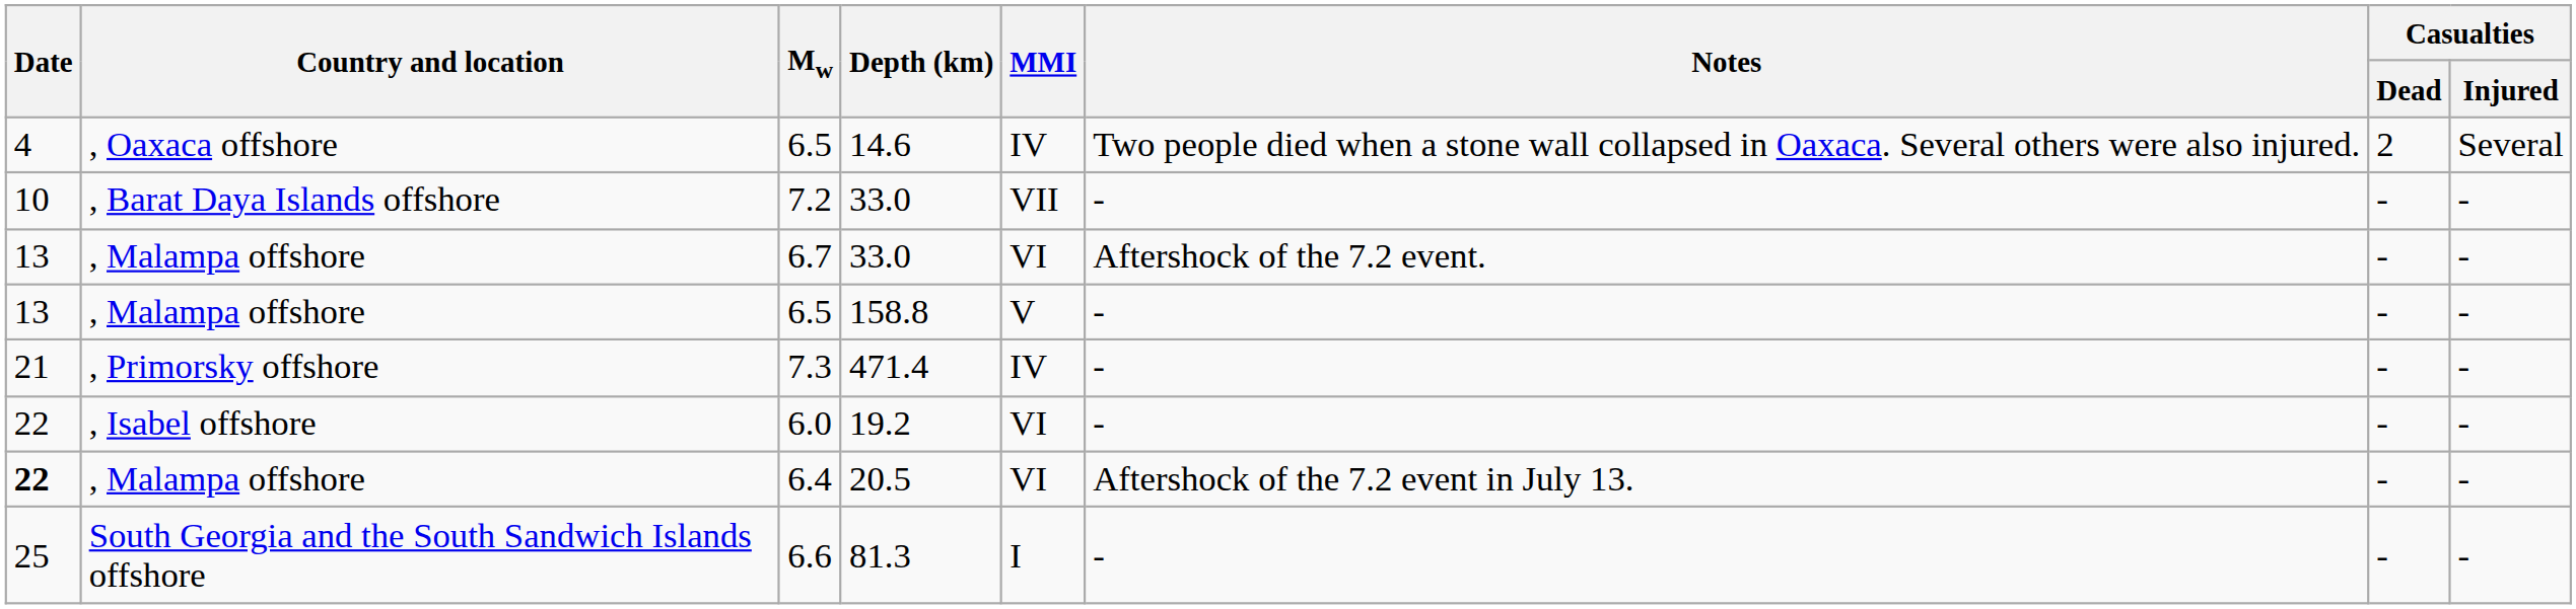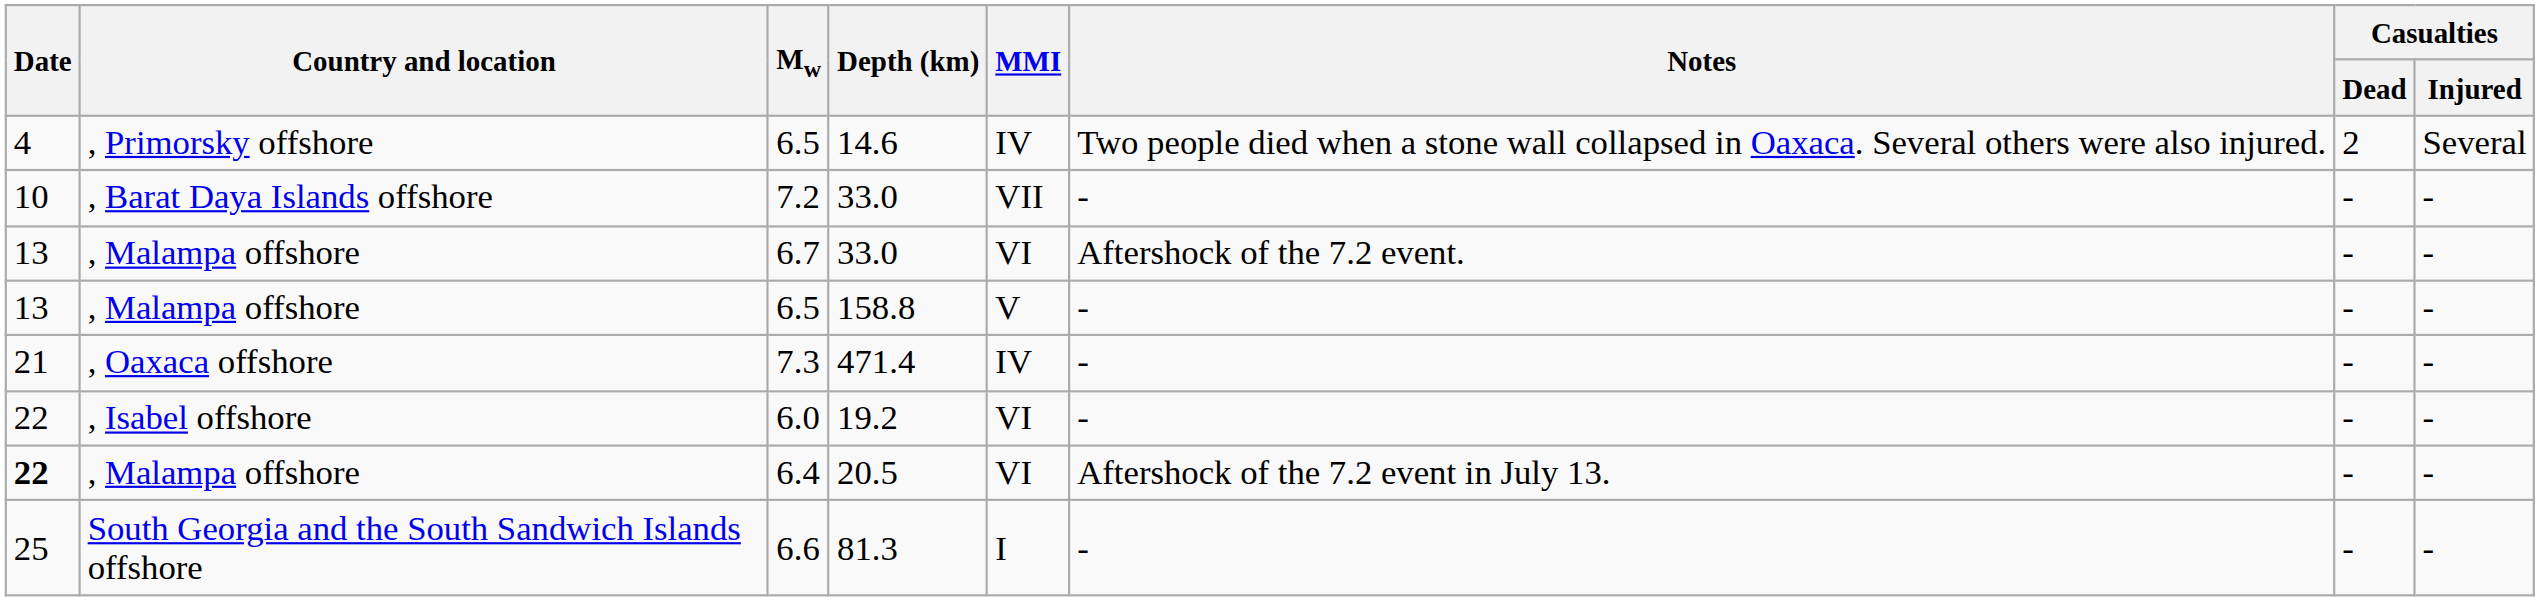6.5 / 14.6 | Country and location: , Oaxaca offshore -> , Primorsky offshore
7.3 | Country and location: , Primorsky offshore -> , Oaxaca offshore
